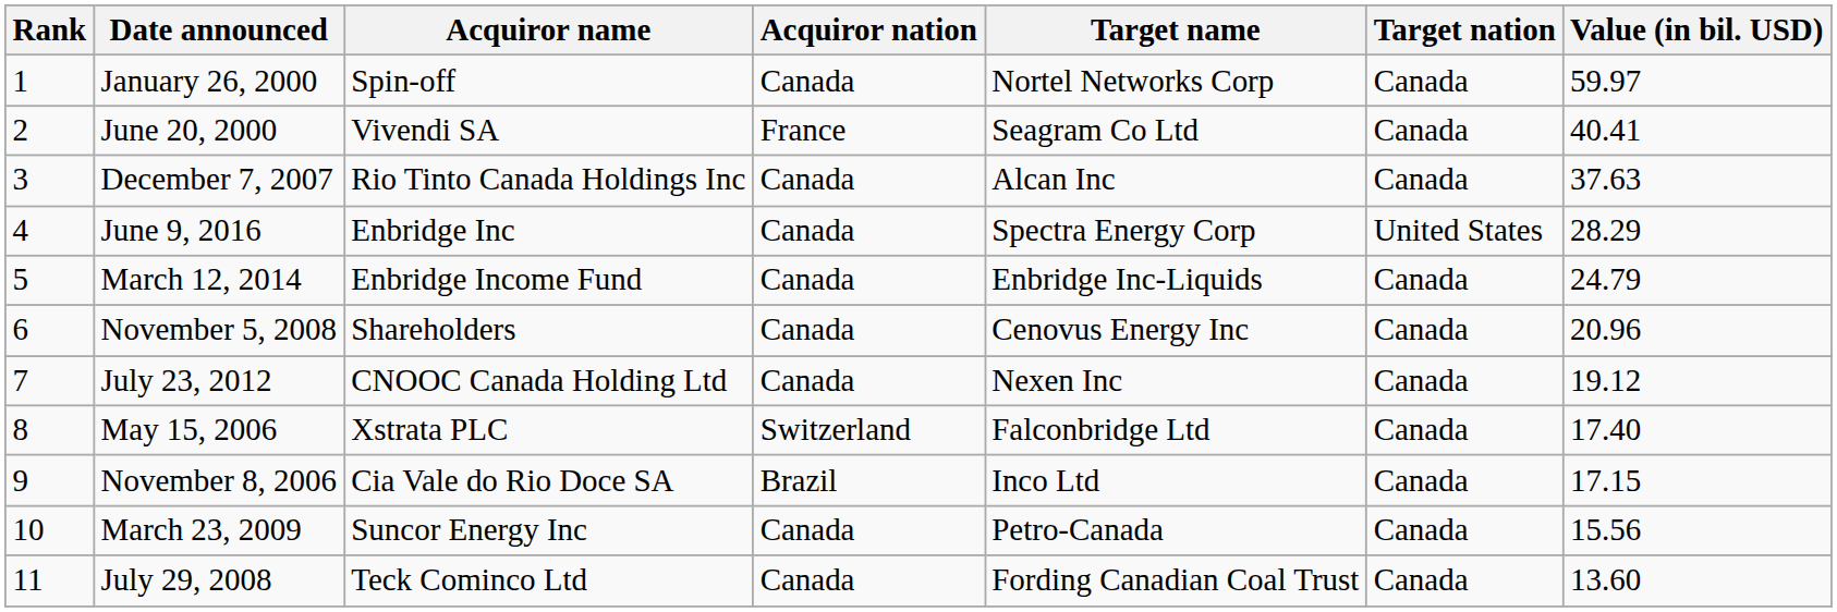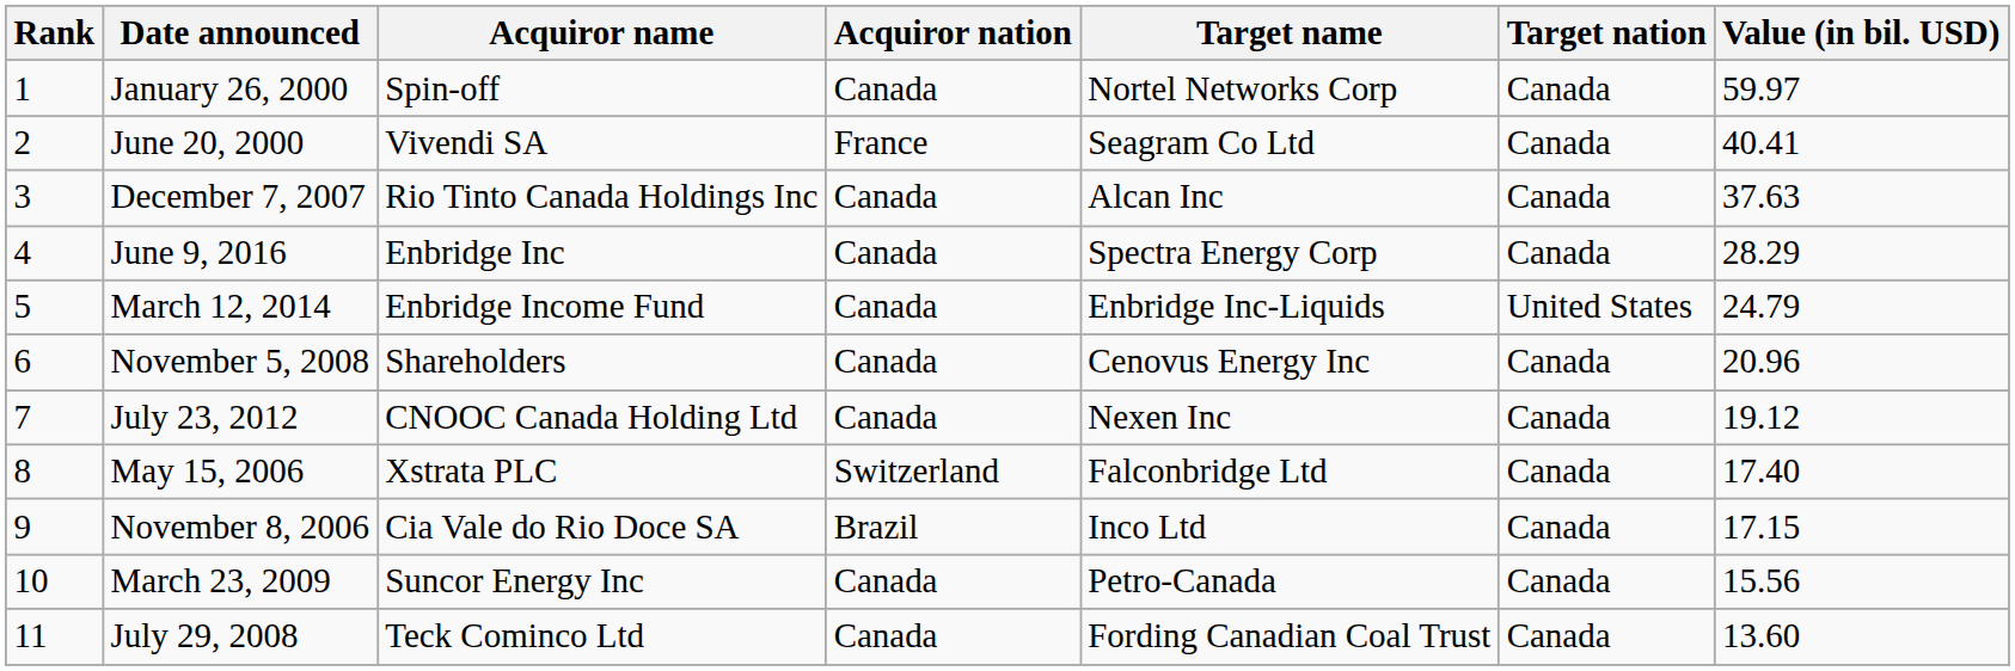June 9, 2016 | Target nation: United States -> Canada
March 12, 2014 | Target nation: Canada -> United States
